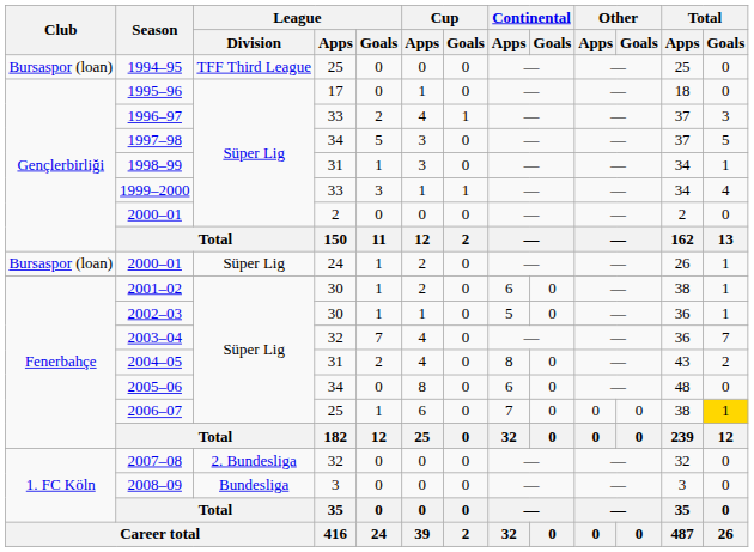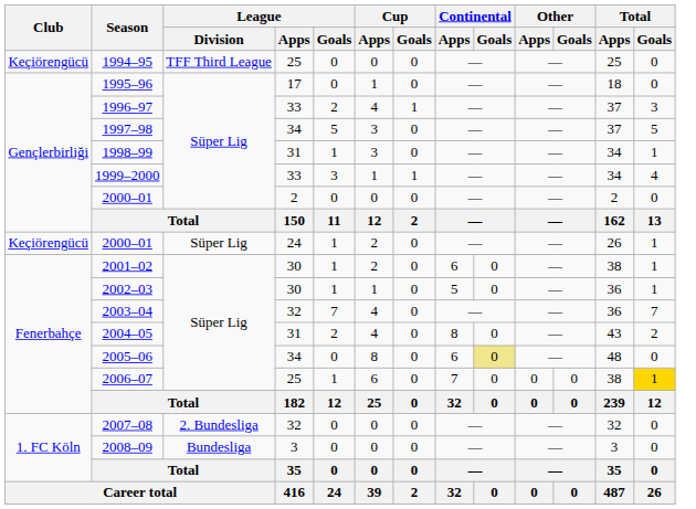1994–95 | Club: Bursaspor (loan) -> Keçiörengücü
2000–01 / 24 | Club: Bursaspor (loan) -> Keçiörengücü
2005–06 | Continental / Goals: no background -> khaki background
